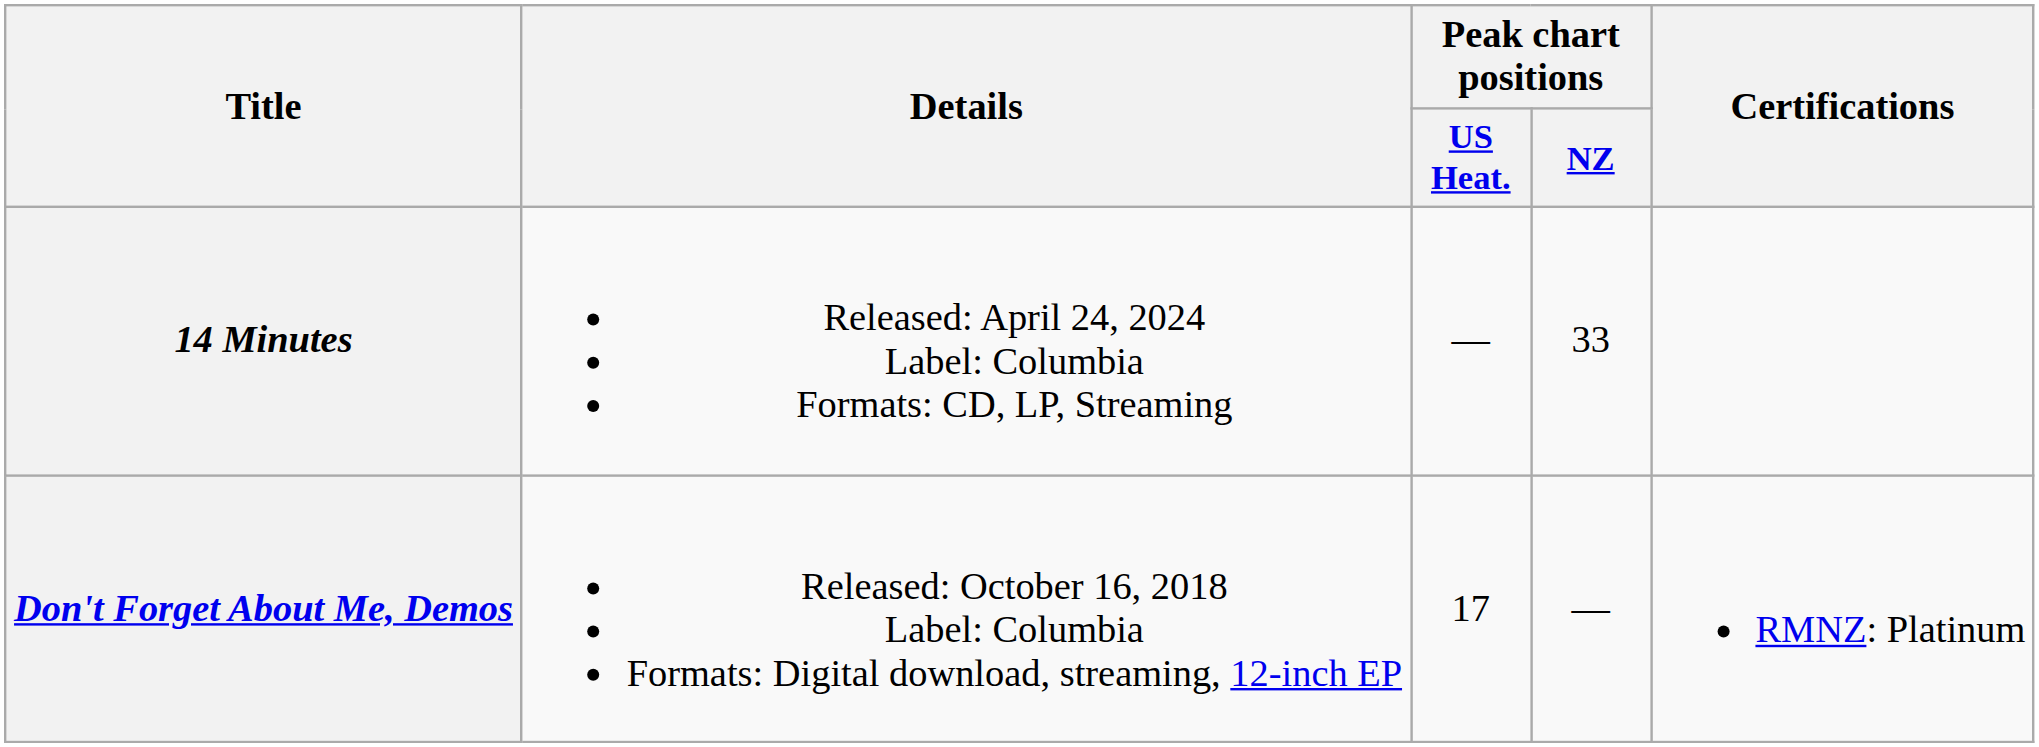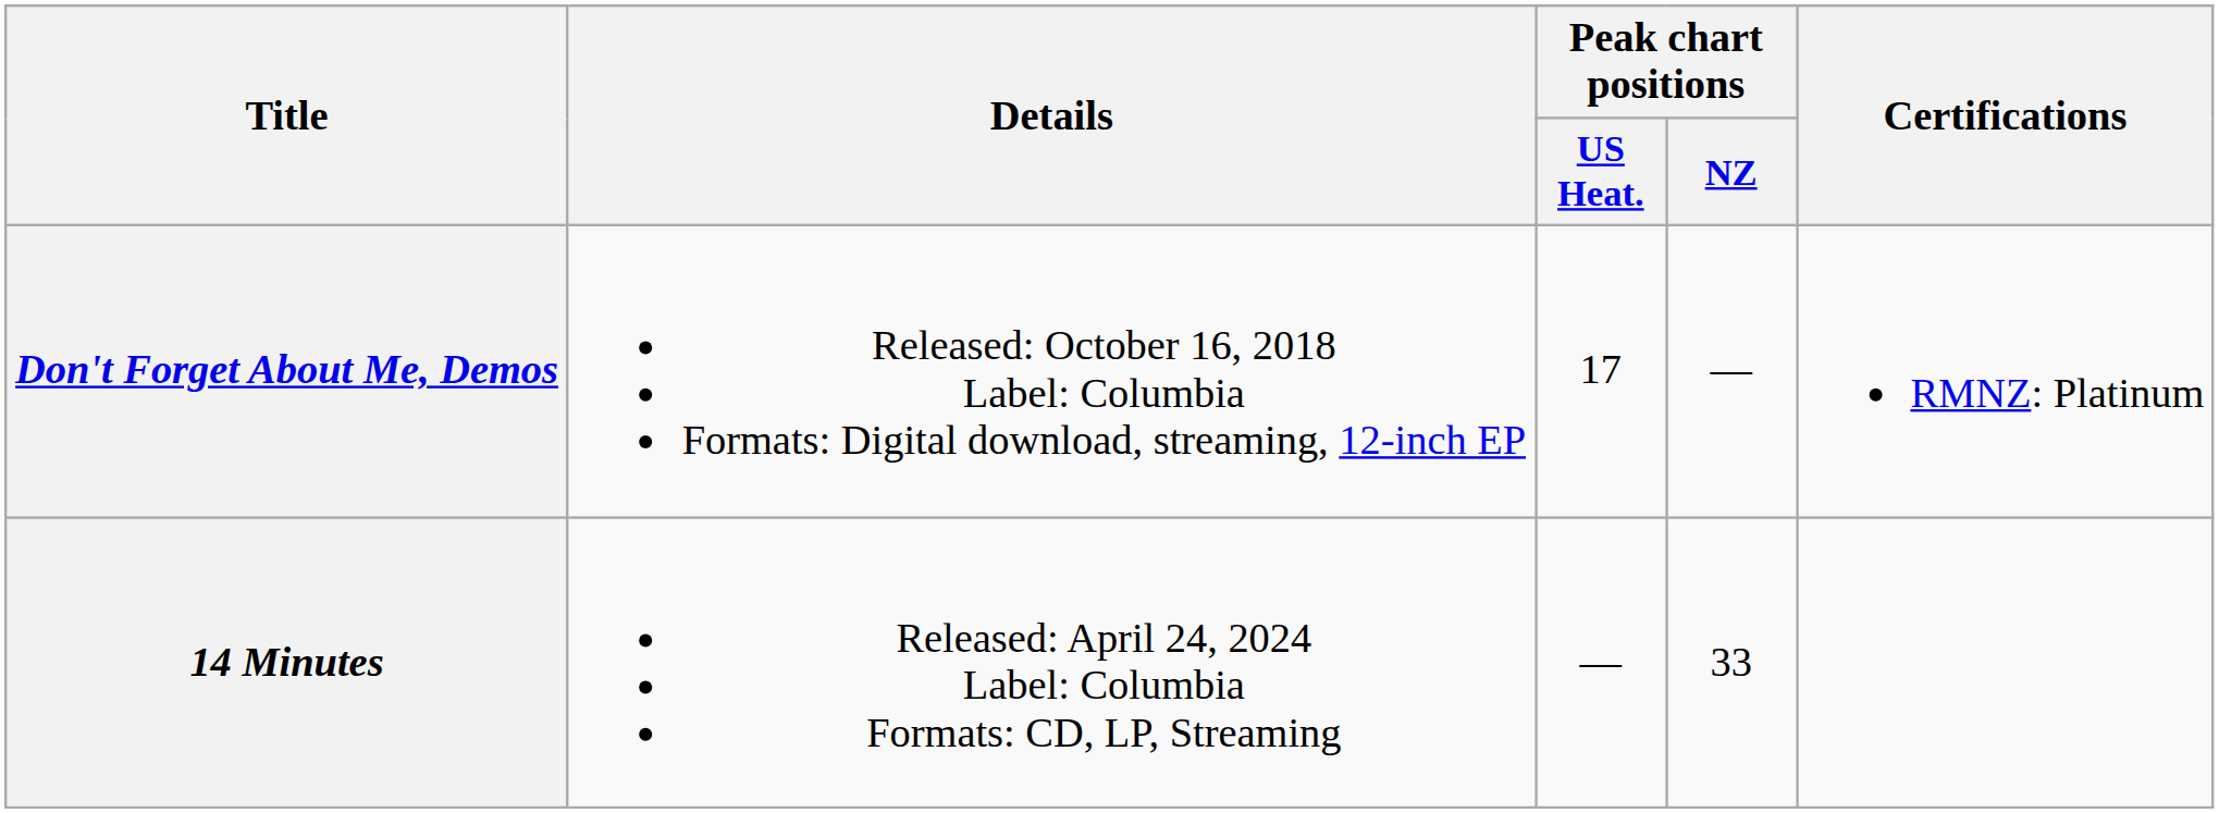rows swapped: Don't Forget About Me, Demos <-> 14 Minutes
